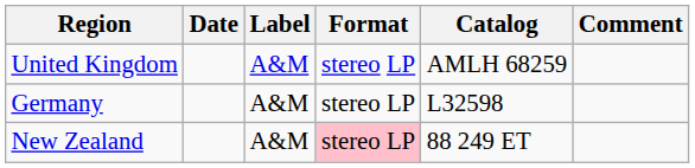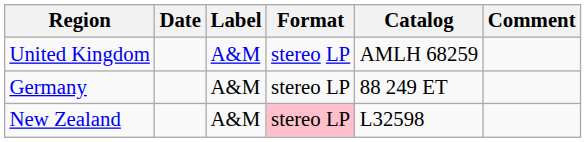Germany | Catalog: L32598 -> 88 249 ET
New Zealand | Catalog: 88 249 ET -> L32598
